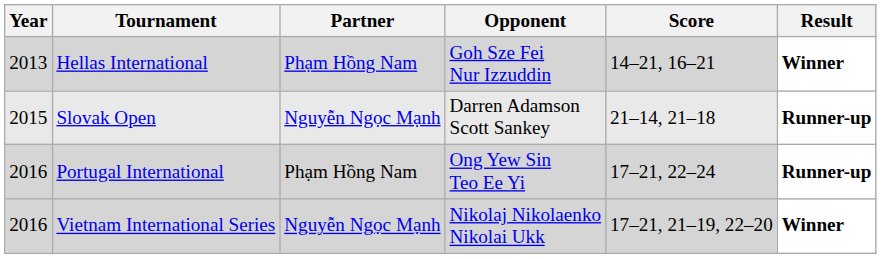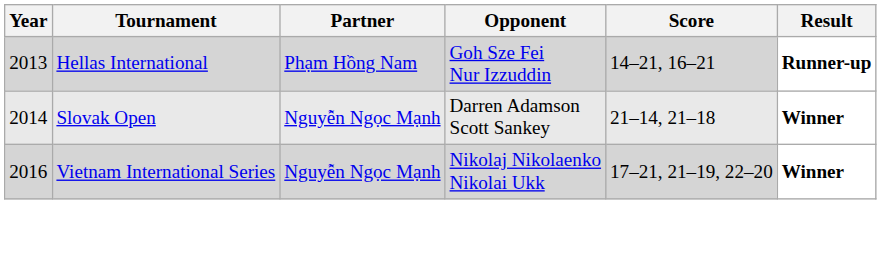Hellas International | Result: Winner -> Runner-up
Slovak Open | Year: 2015 -> 2014
Slovak Open | Result: Runner-up -> Winner
- row: 2016 | Portugal International | Phạm Hồng Nam | Ong Yew Sin Teo Ee Yi | 17–21, 22–24 | Runner-up
